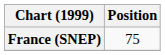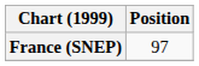France (SNEP) | Position: 75 -> 97
